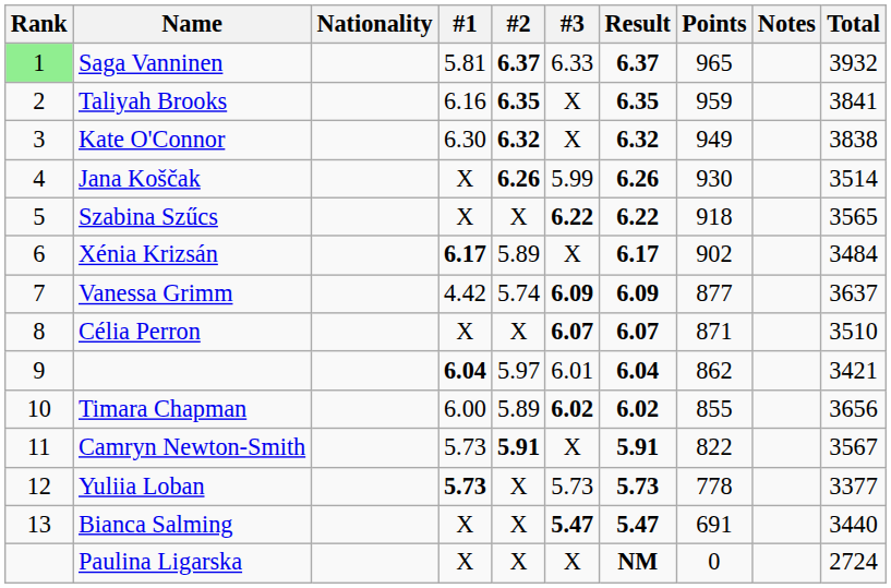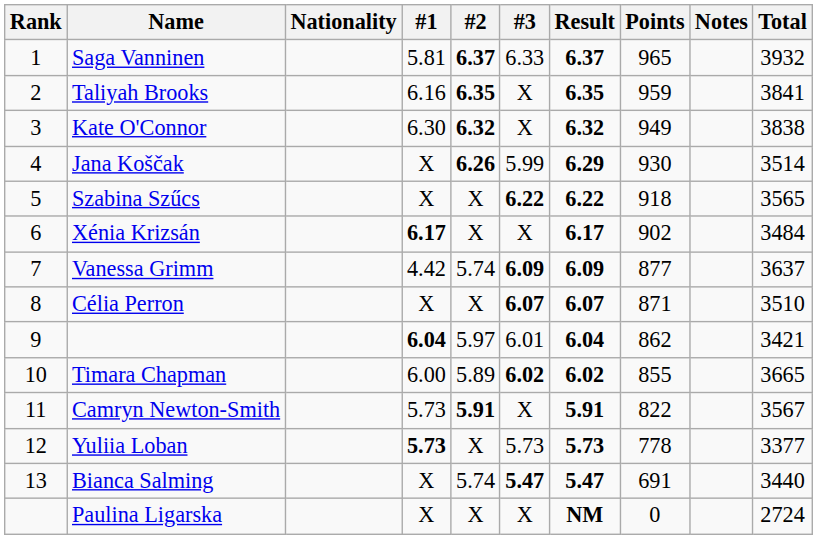Saga Vanninen | Rank: lightgreen background -> no background
Jana Koščak | Result: 6.26 -> 6.29
Xénia Krizsán | #2: 5.89 -> X
Timara Chapman | Total: 3656 -> 3665
Bianca Salming | #2: X -> 5.74
